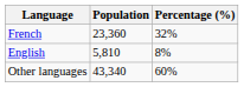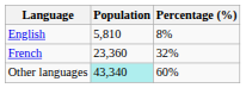rows swapped: French <-> English
Other languages | Population: no background -> paleturquoise background
